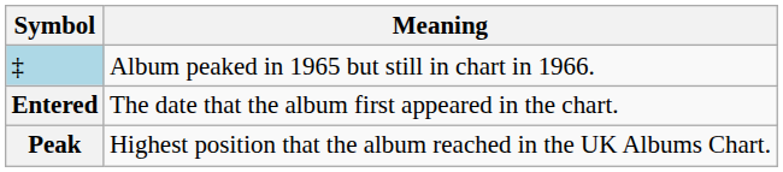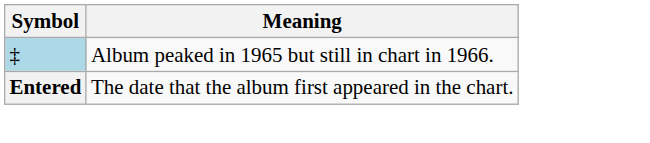- row: Peak | Highest position that the album reached in the UK Albums Chart.
